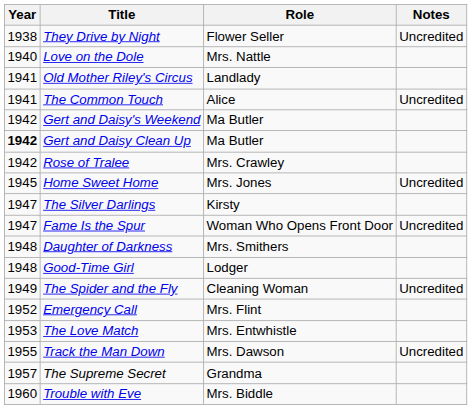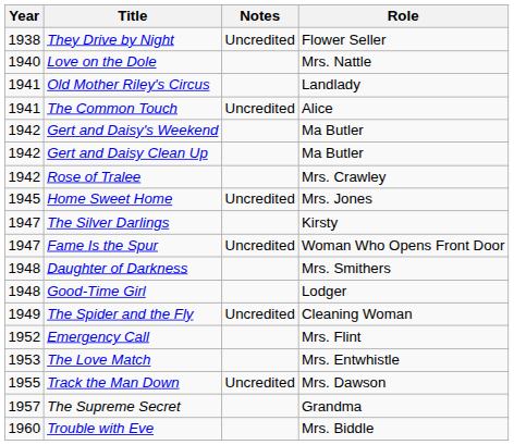columns swapped: Role <-> Notes
Gert and Daisy Clean Up | Year: bold -> normal
